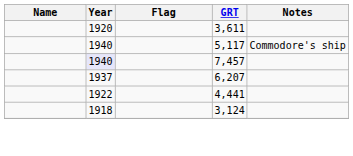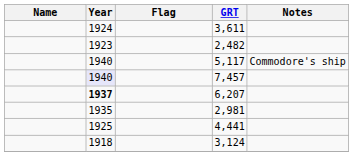3,611 | Year: 1920 -> 1924
+ row: 1923 | 2,482
6,207 | Year: normal -> bold
+ row: 1935 | 2,981
4,441 | Year: 1922 -> 1925
